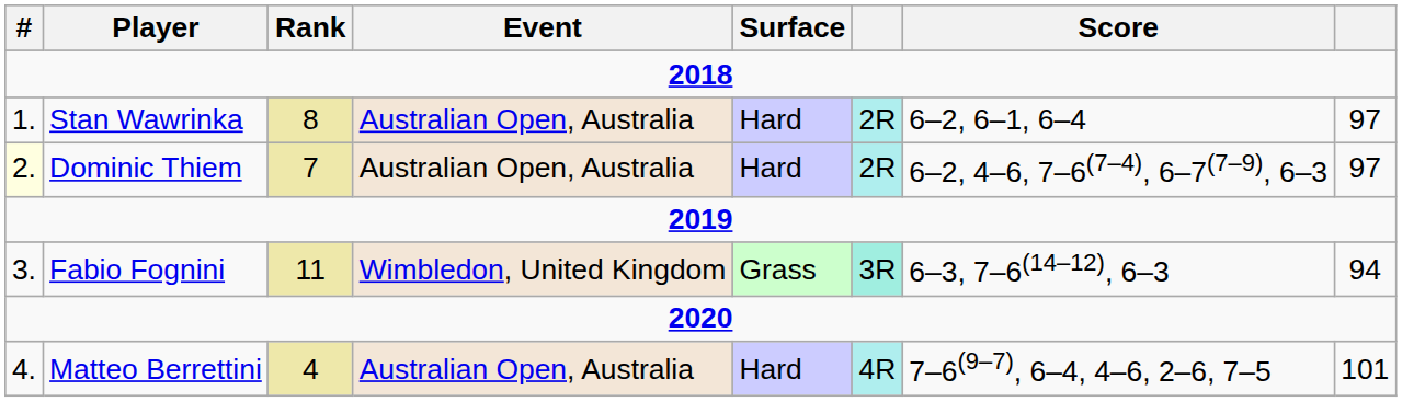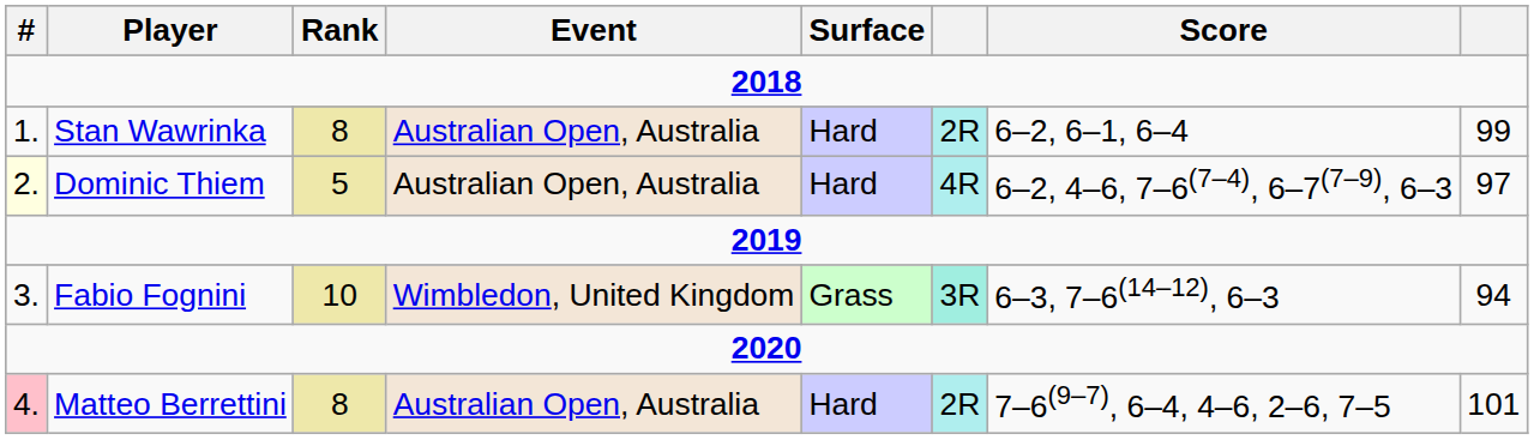Stan Wawrinka | column 8: 97 -> 99
Dominic Thiem | Rank: 7 -> 5
Dominic Thiem | column 6: 2R -> 4R
Fabio Fognini | Rank: 11 -> 10
Matteo Berrettini | #: no background -> pink background
Matteo Berrettini | Rank: 4 -> 8
Matteo Berrettini | column 6: 4R -> 2R
